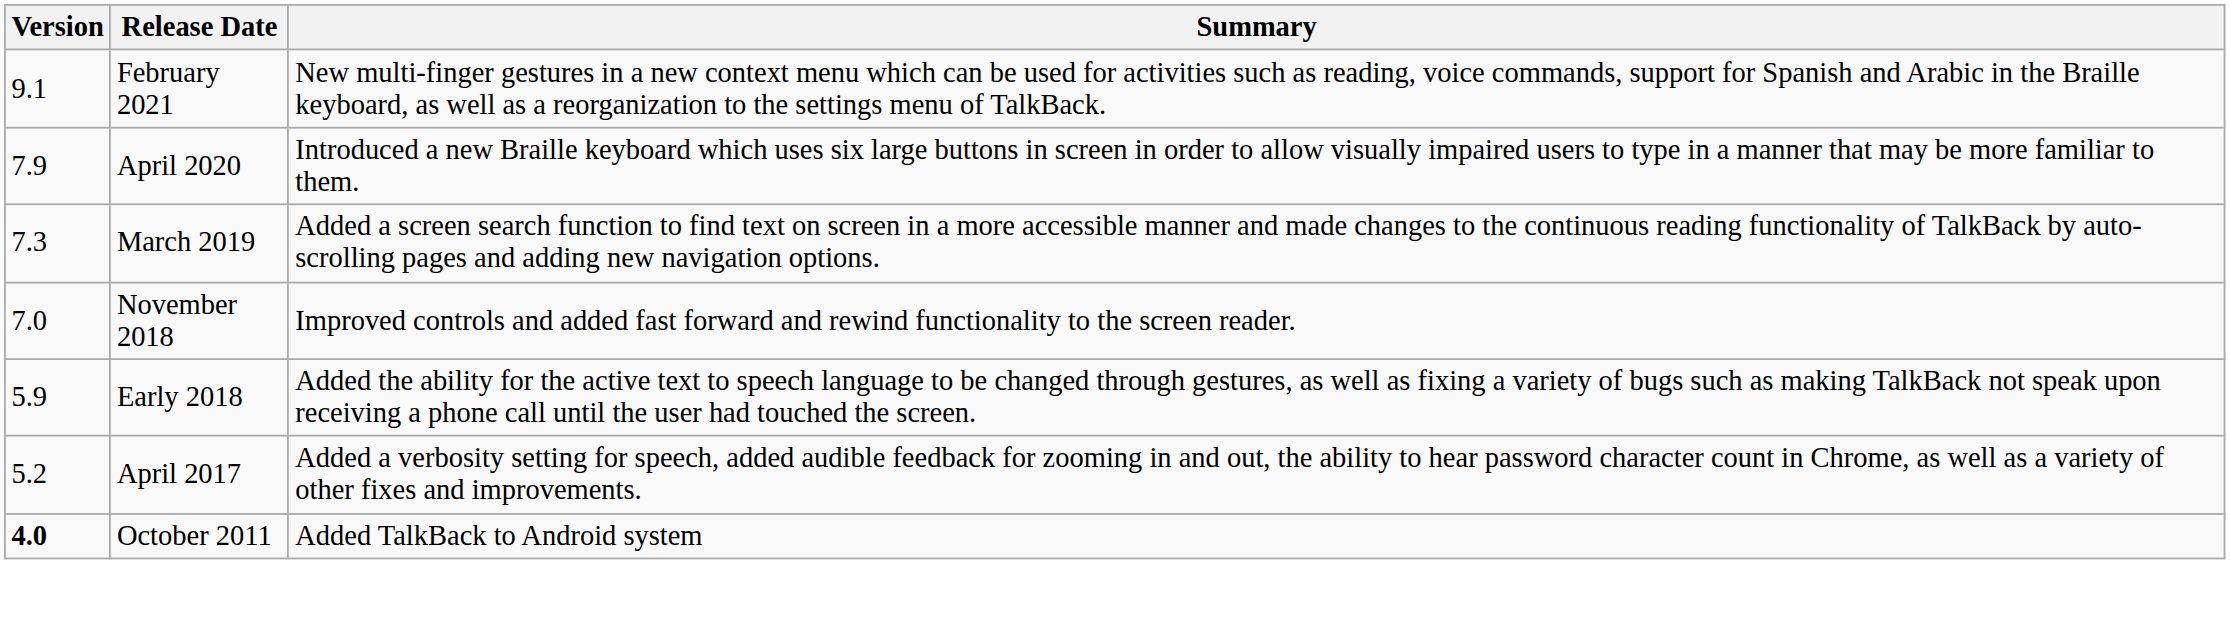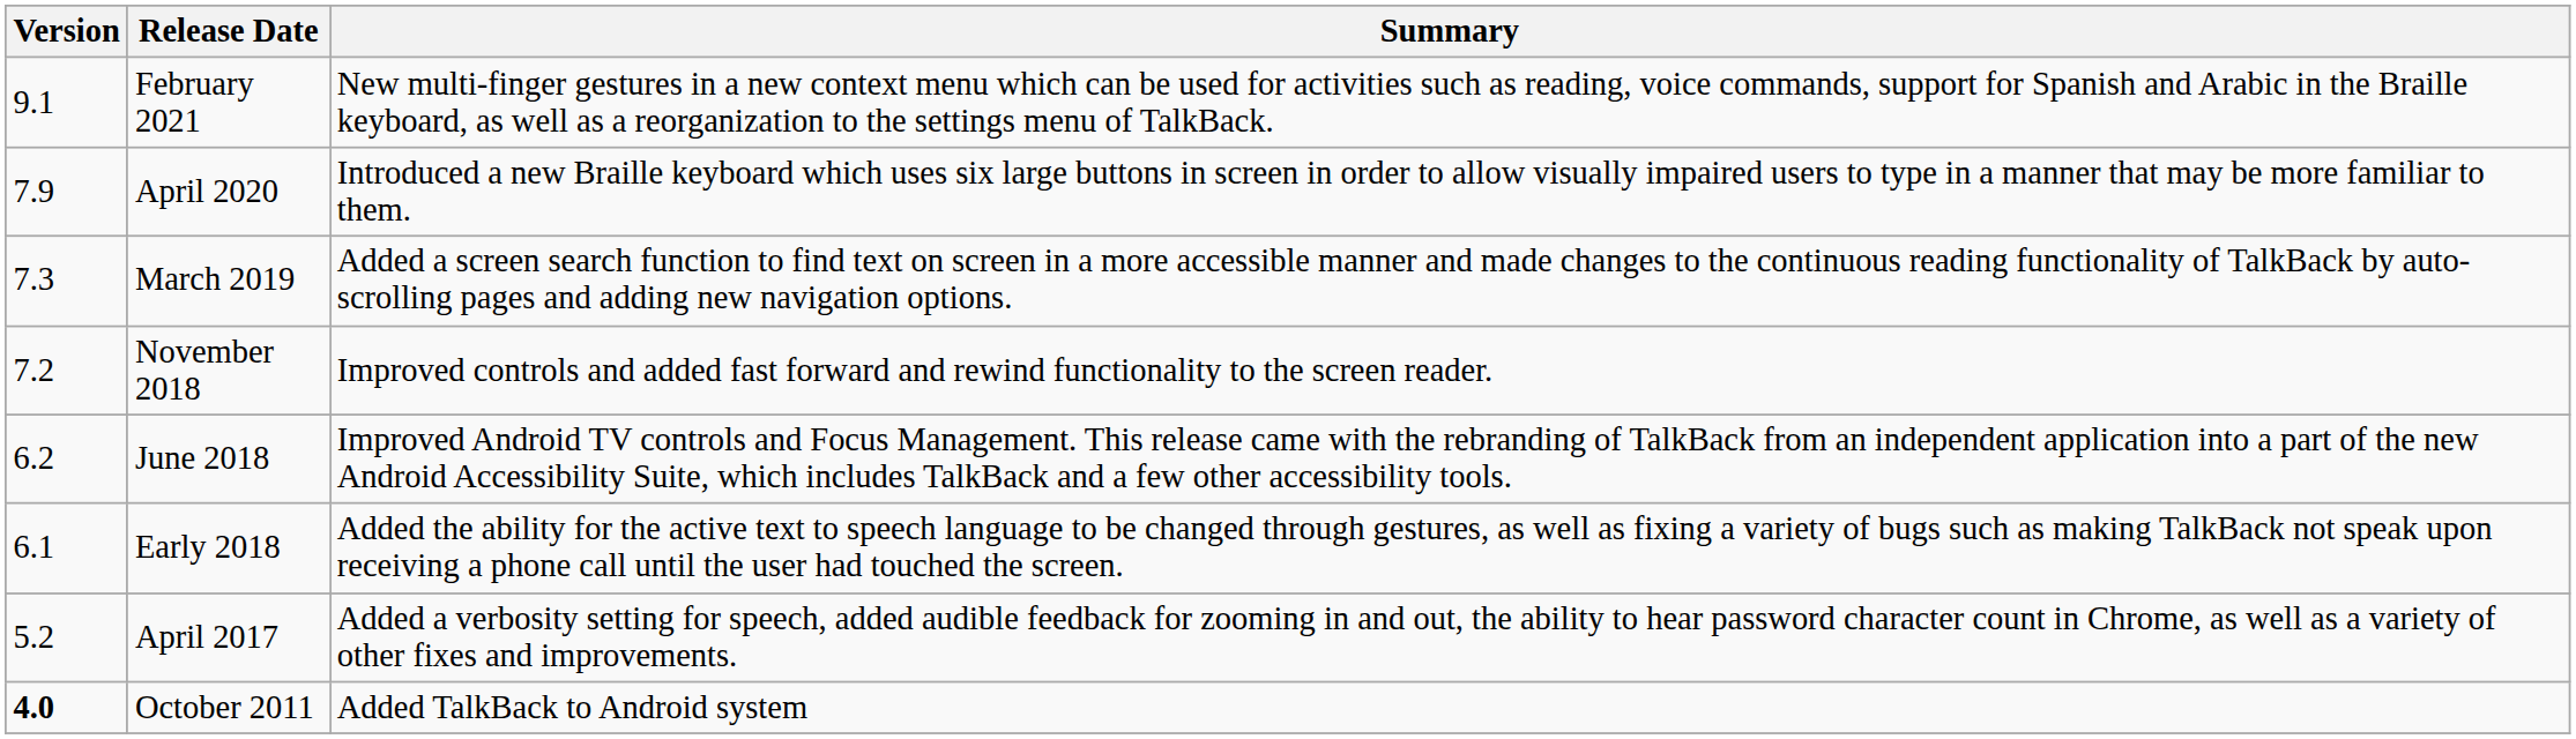November 2018 | Version: 7.0 -> 7.2
+ row: 6.2 | June 2018 | Improved Android TV controls and Focus Management. This release came with the rebranding of TalkBack from an independent application into a part of the new Android Accessibility Suite, which includes TalkBack and a few other accessibility tools.
Early 2018 | Version: 5.9 -> 6.1
